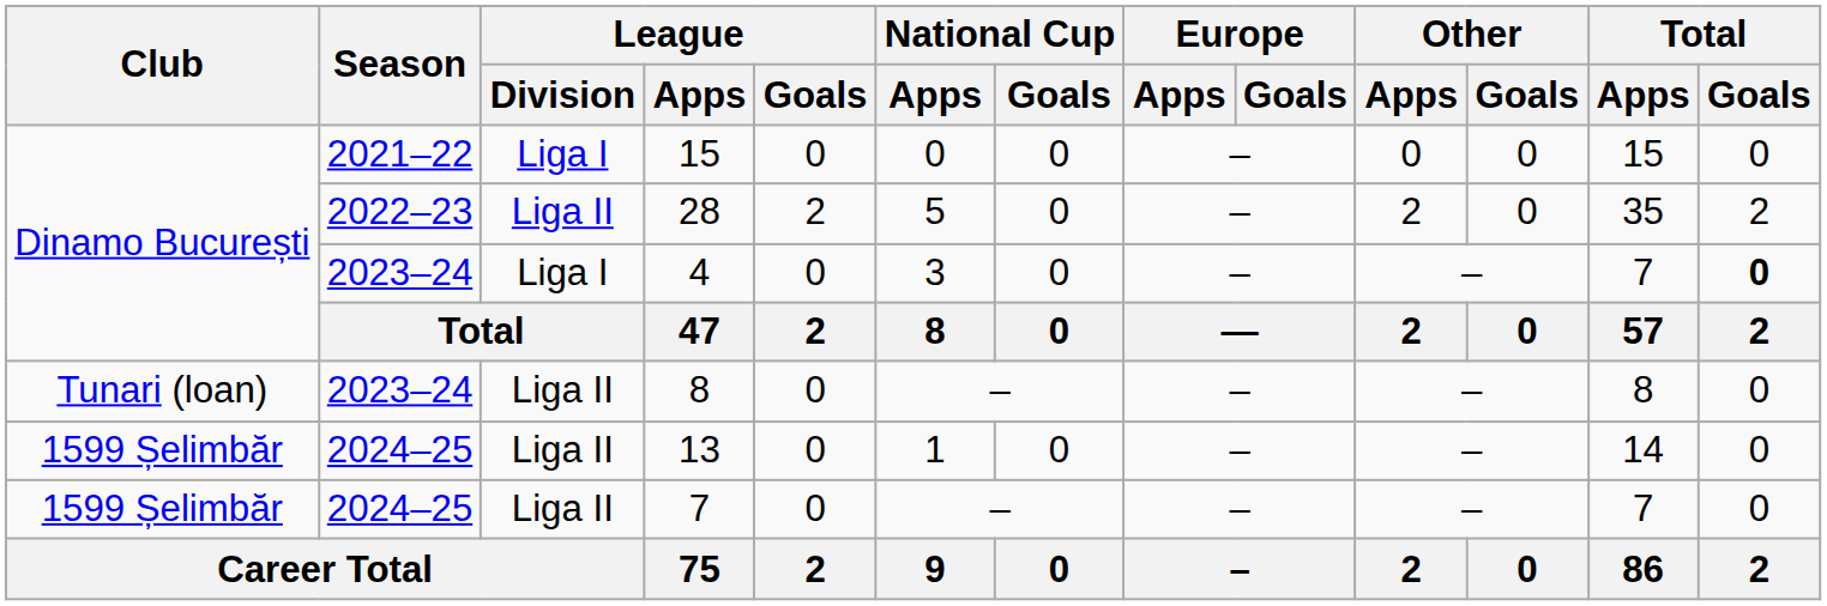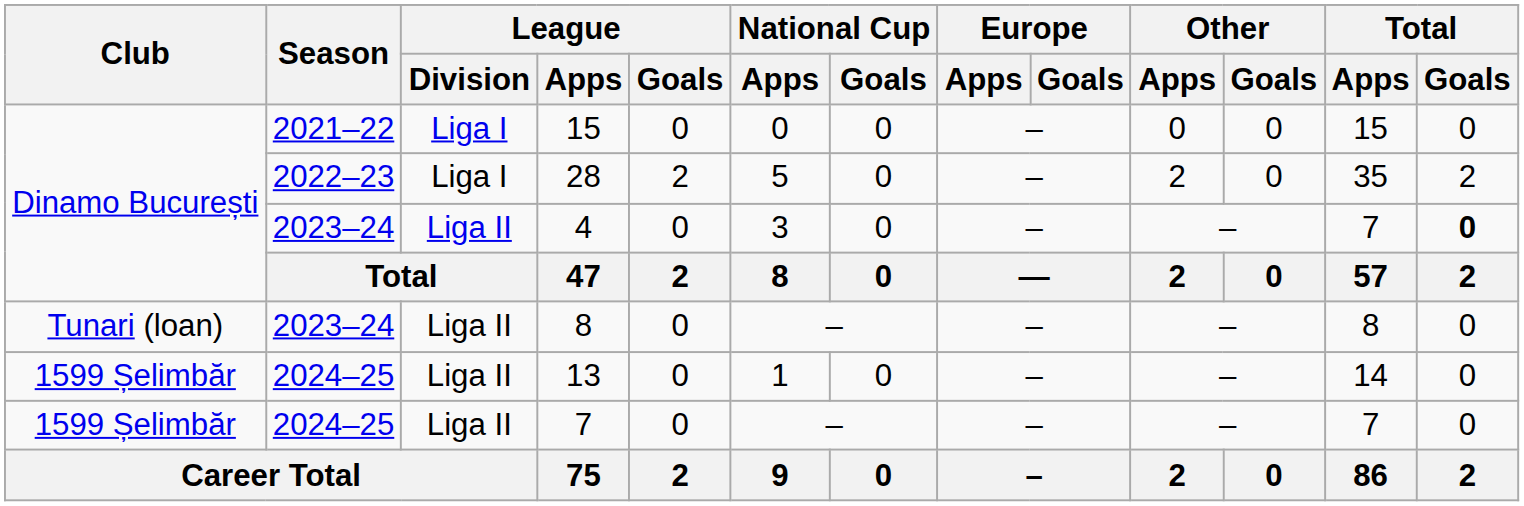28 | League / Division: Liga II -> Liga I
4 | League / Division: Liga I -> Liga II
